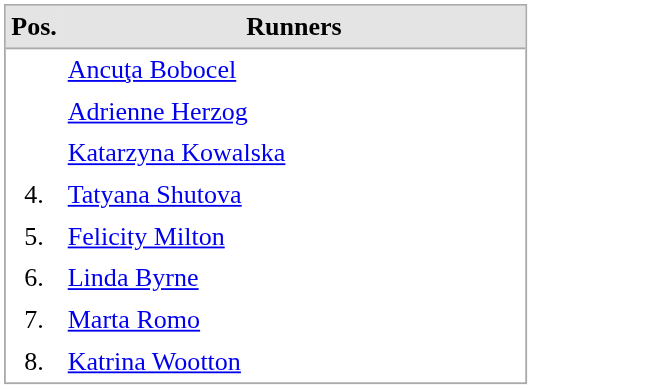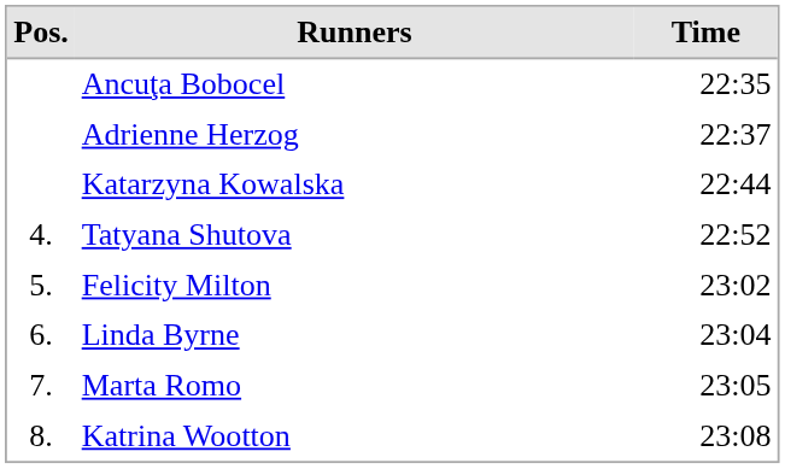+ column: Time | 22:35 | 22:37 | 22:44 | 22:52 | 23:02 | 23:04 | 23:05 | 23:08
